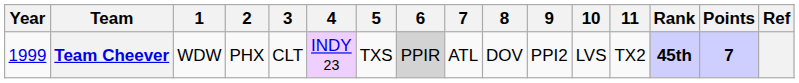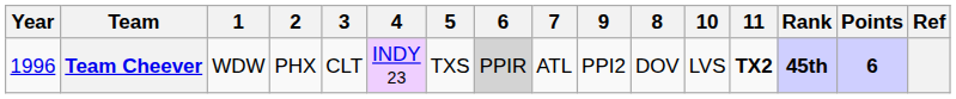columns swapped: 8 <-> 9
Team Cheever | Year: 1999 -> 1996
Team Cheever | 11: normal -> bold
Team Cheever | Points: 7 -> 6
